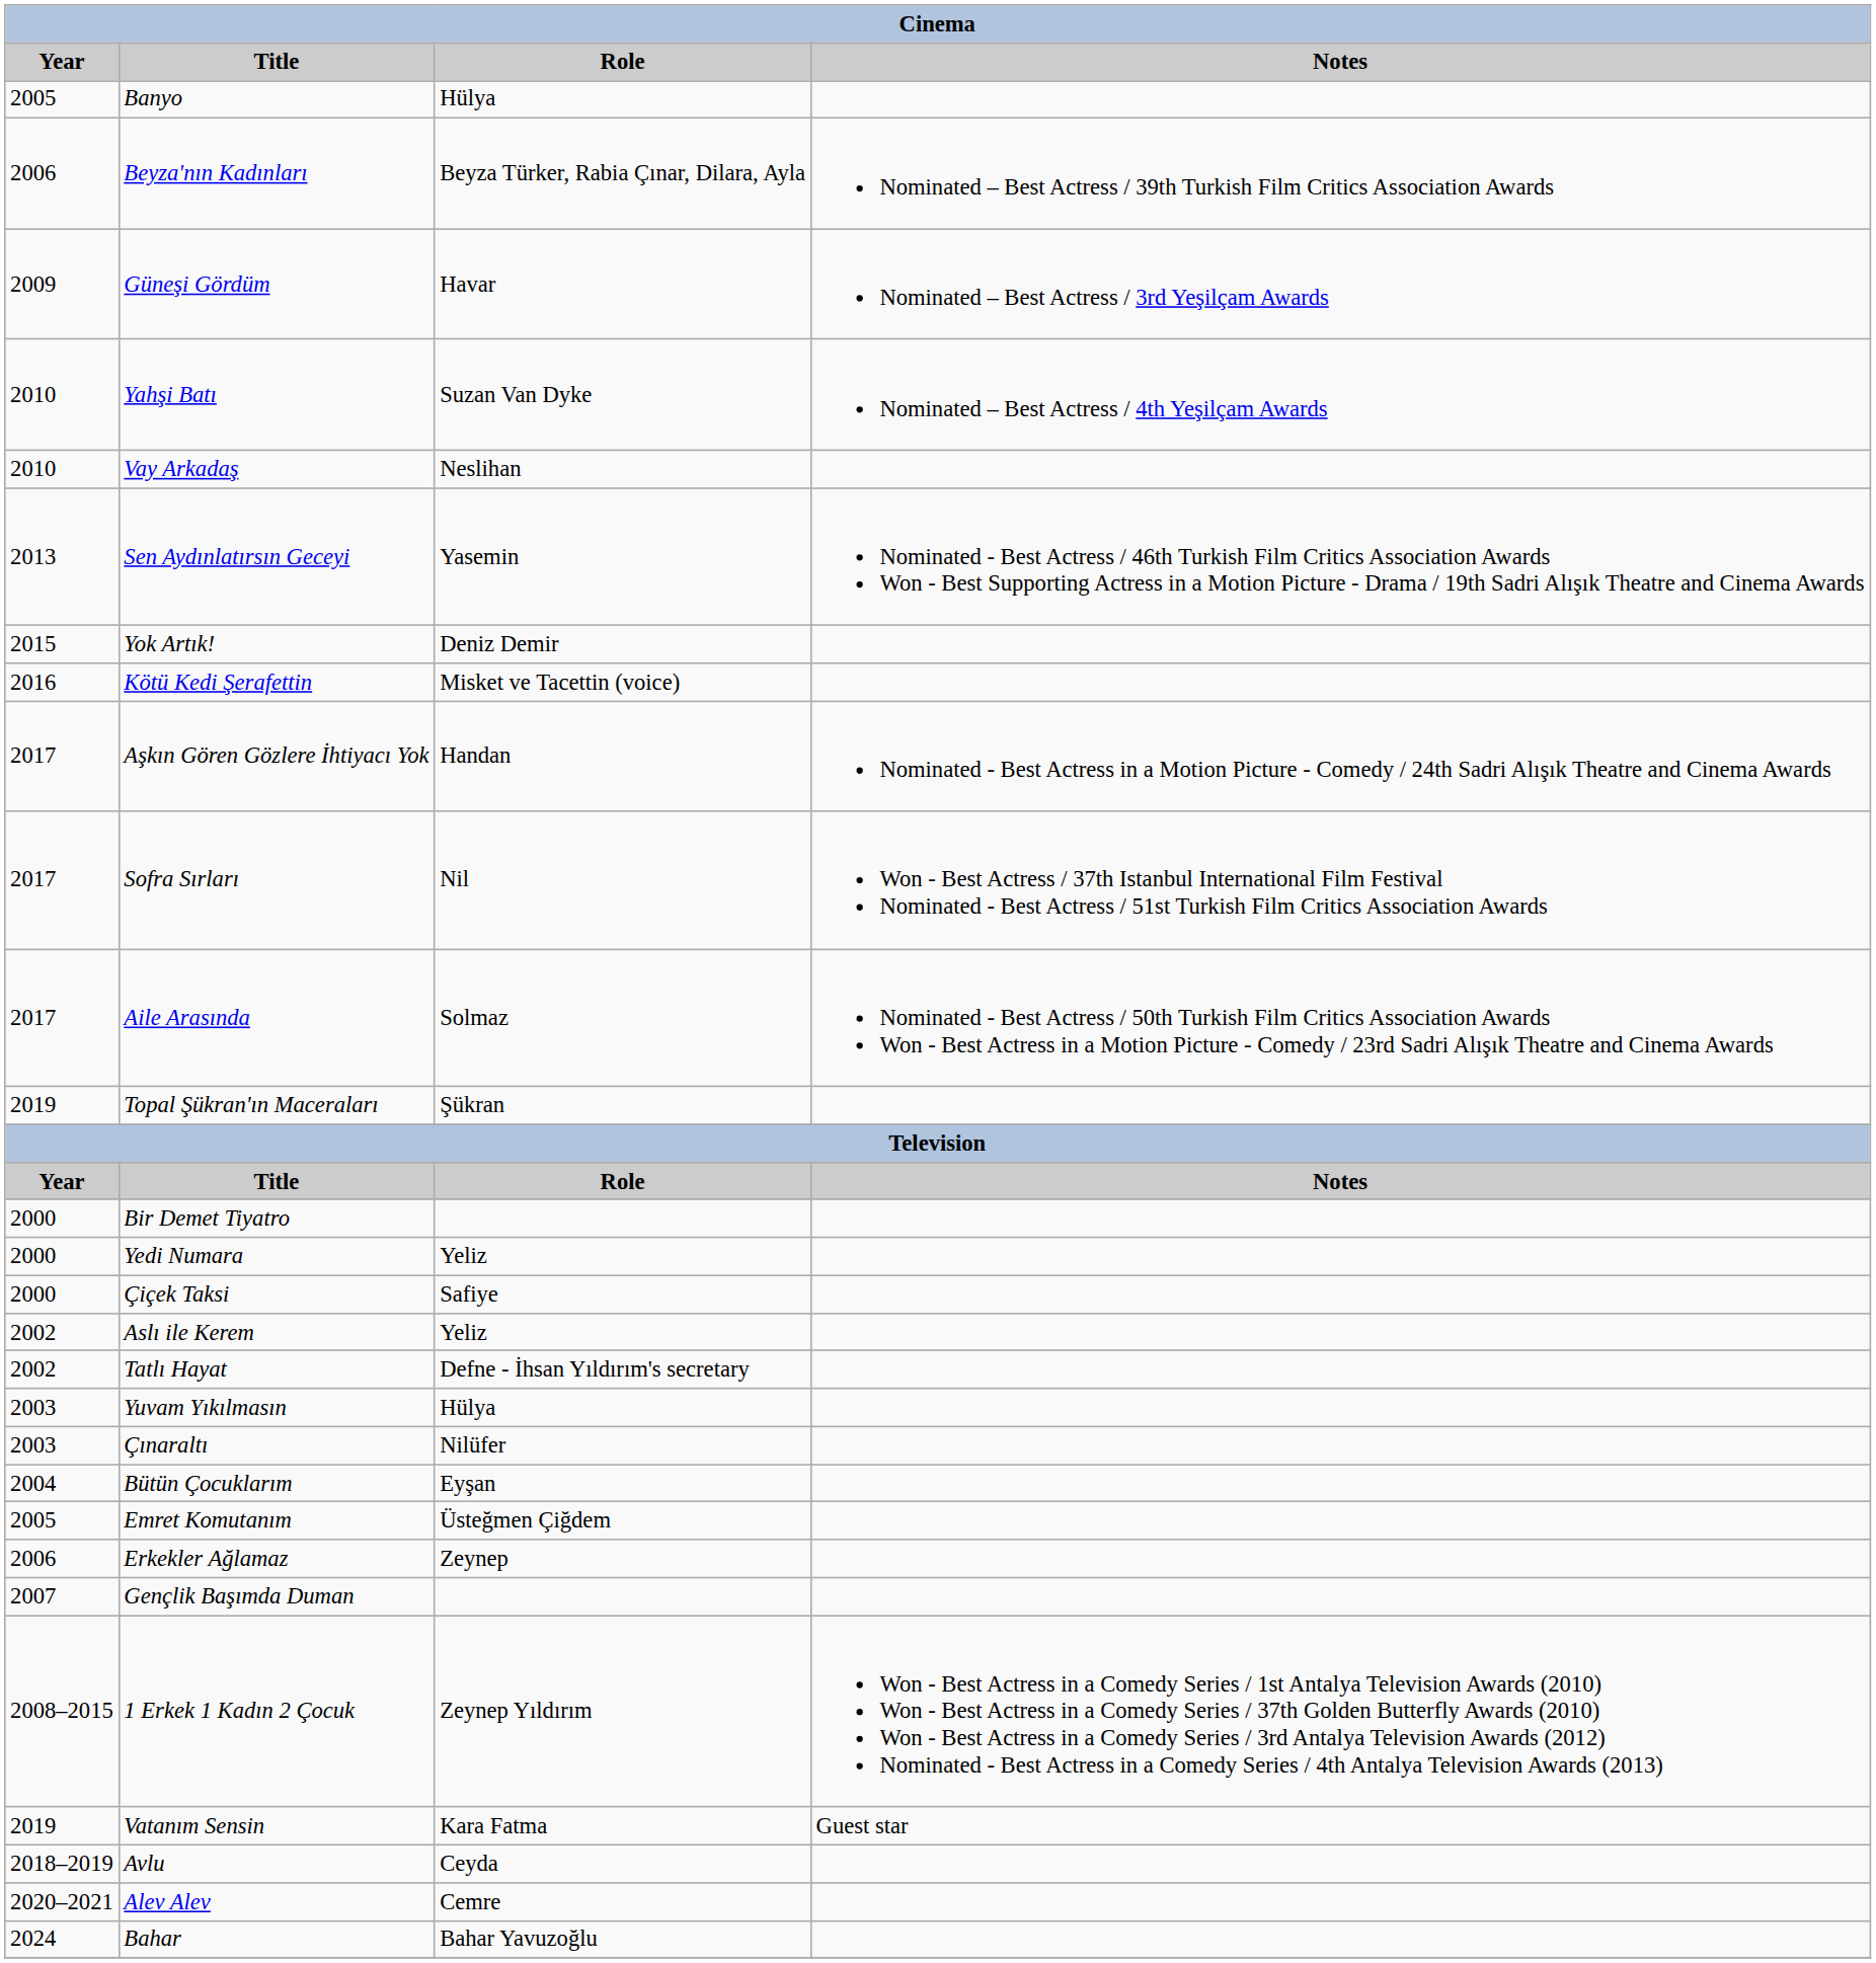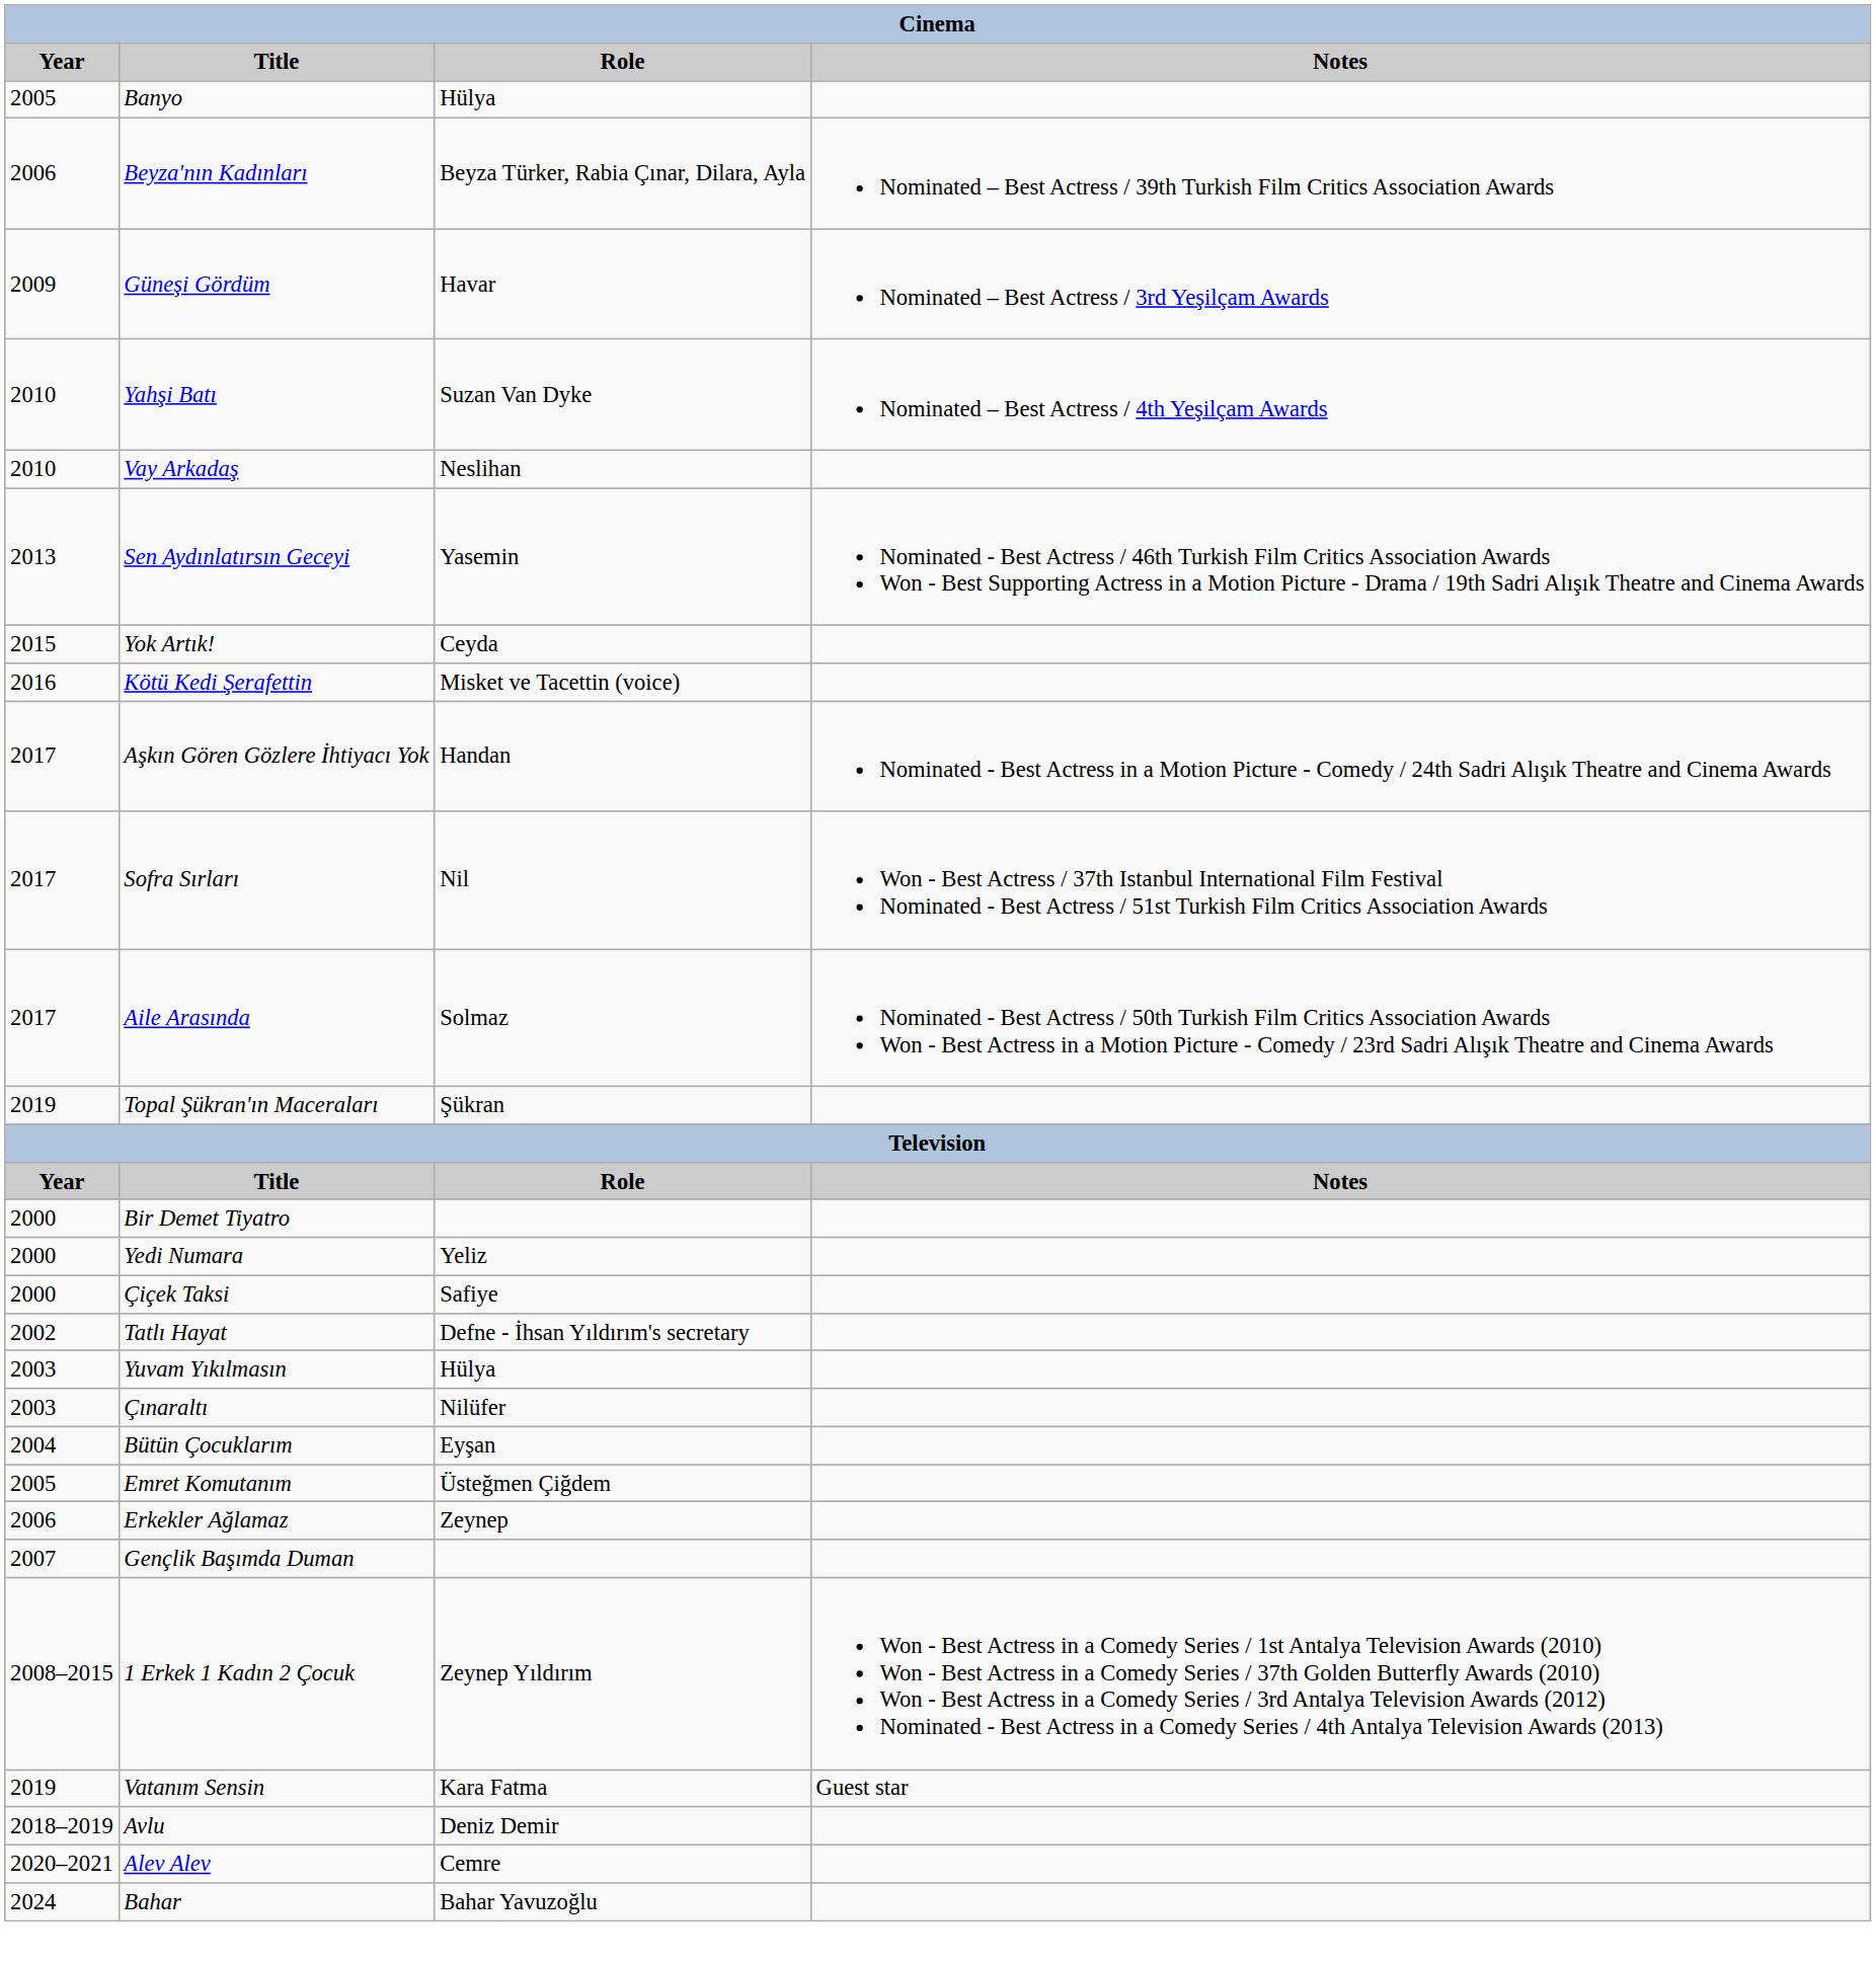Yok Artık! | Role: Deniz Demir -> Ceyda
- row: 2002 | Aslı ile Kerem | Yeliz
Avlu | Role: Ceyda -> Deniz Demir
